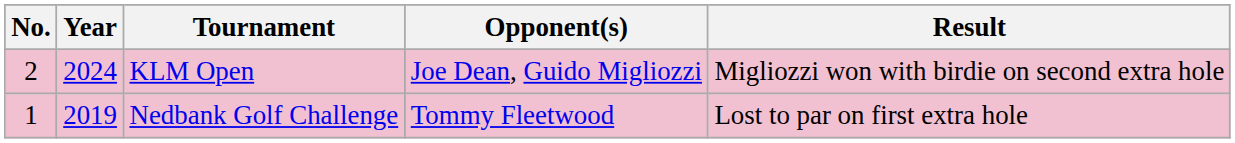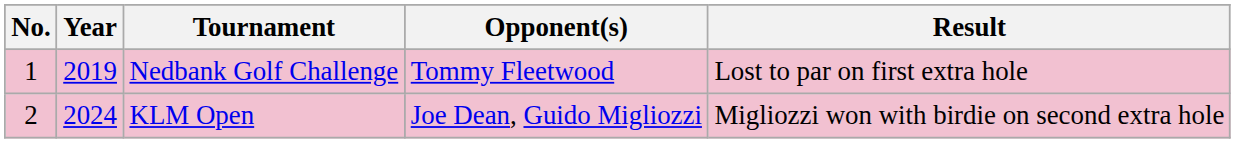rows swapped: Nedbank Golf Challenge <-> KLM Open
